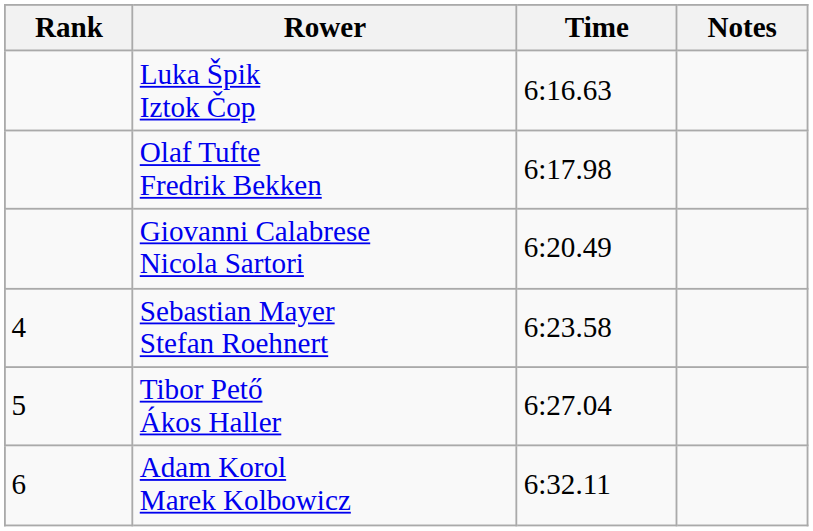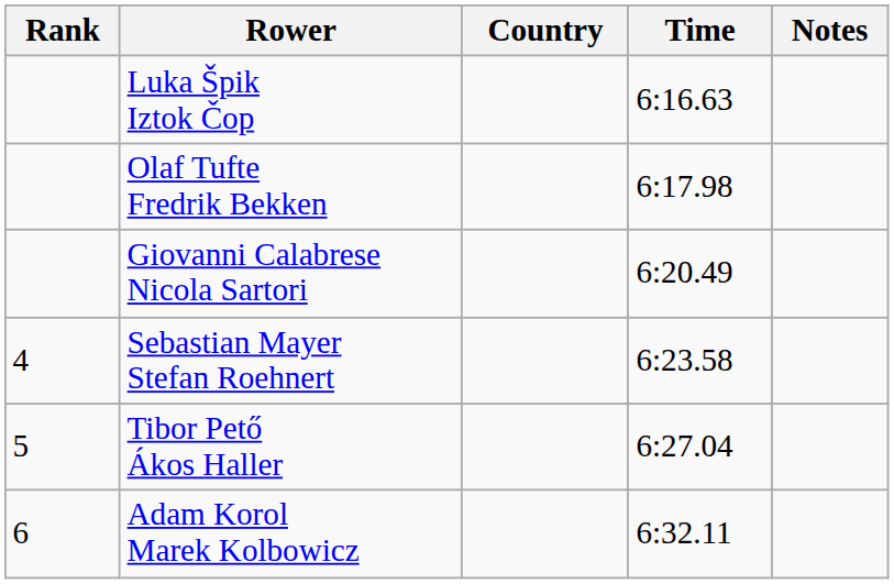+ column: Country
